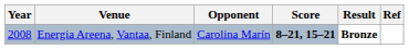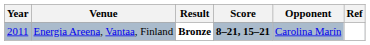columns swapped: Opponent <-> Result
Energia Areena, Vantaa, Finland | Year: 2008 -> 2011
